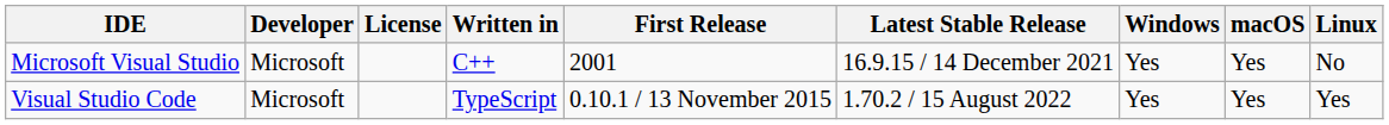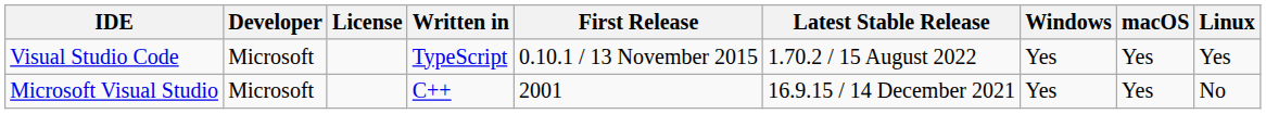rows swapped: Microsoft Visual Studio <-> Visual Studio Code
